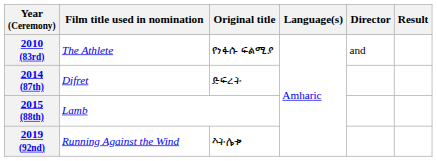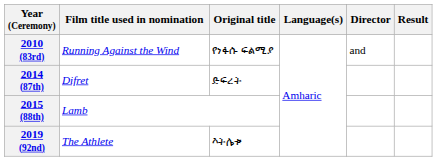2010 (83rd) | Film title used in nomination: The Athlete -> Running Against the Wind
2019 (92nd) | Film title used in nomination: Running Against the Wind -> The Athlete
